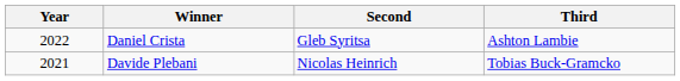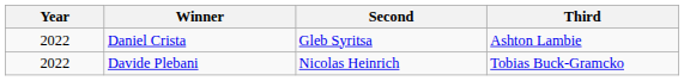Davide Plebani | Year: 2021 -> 2022
